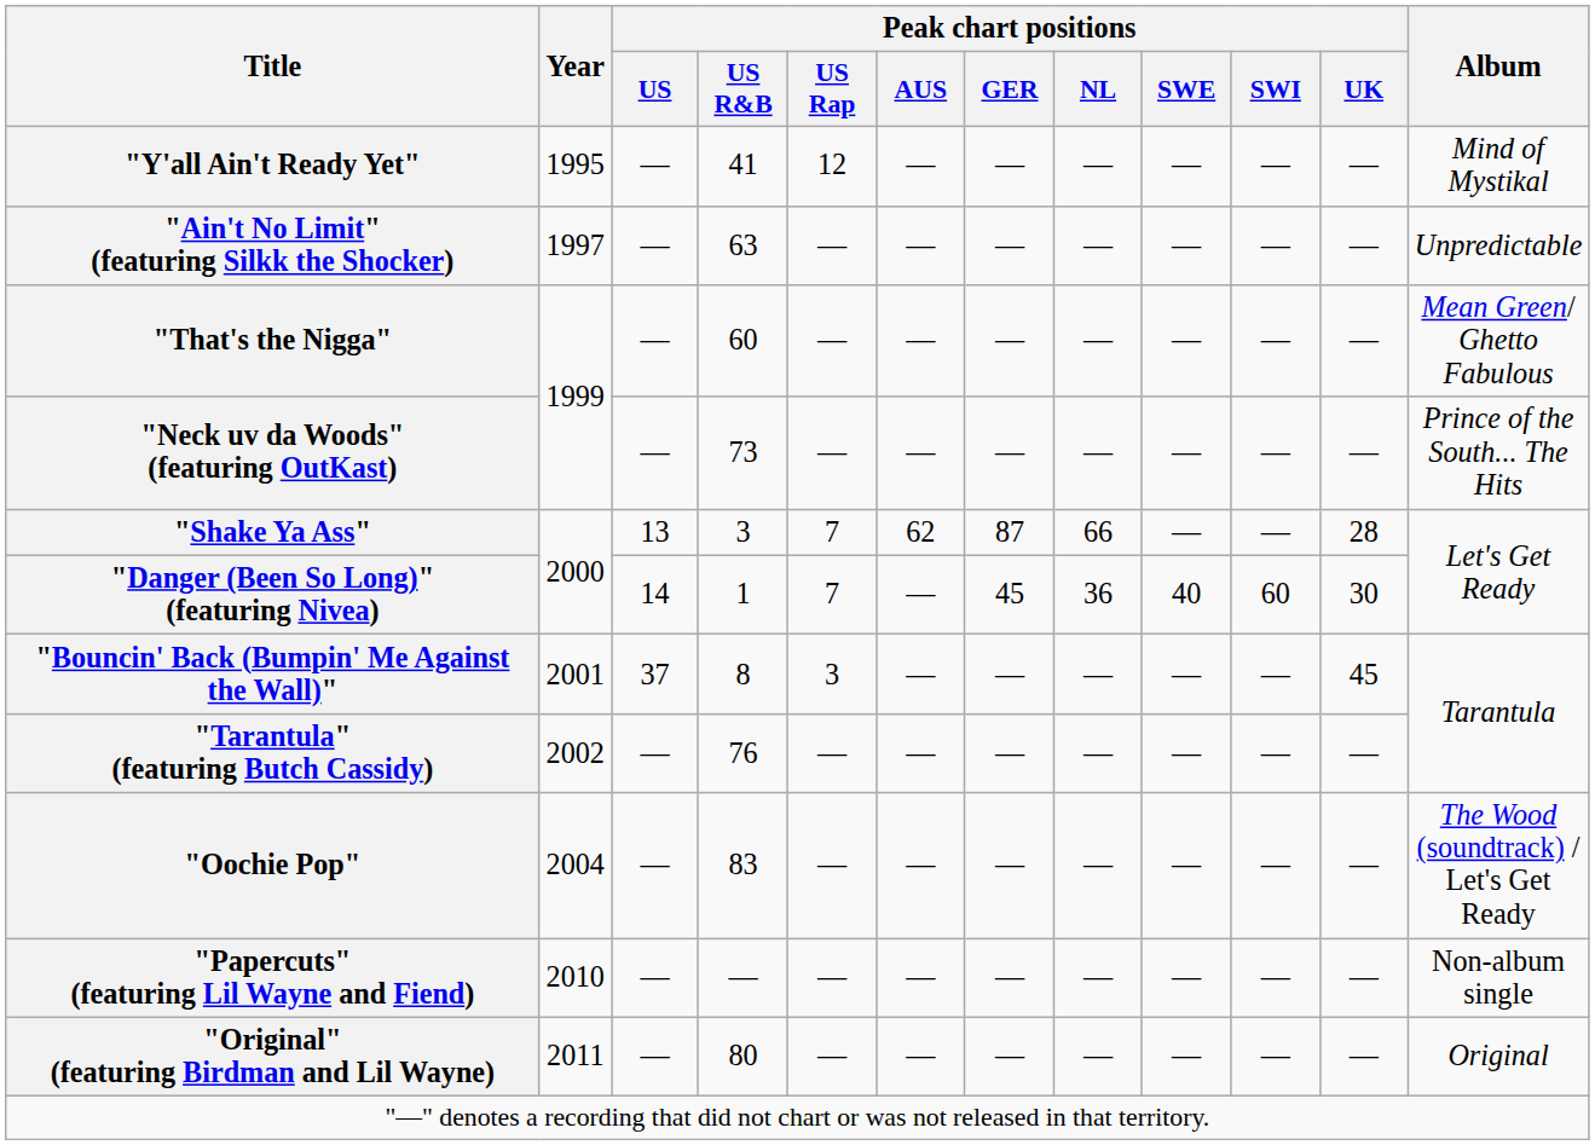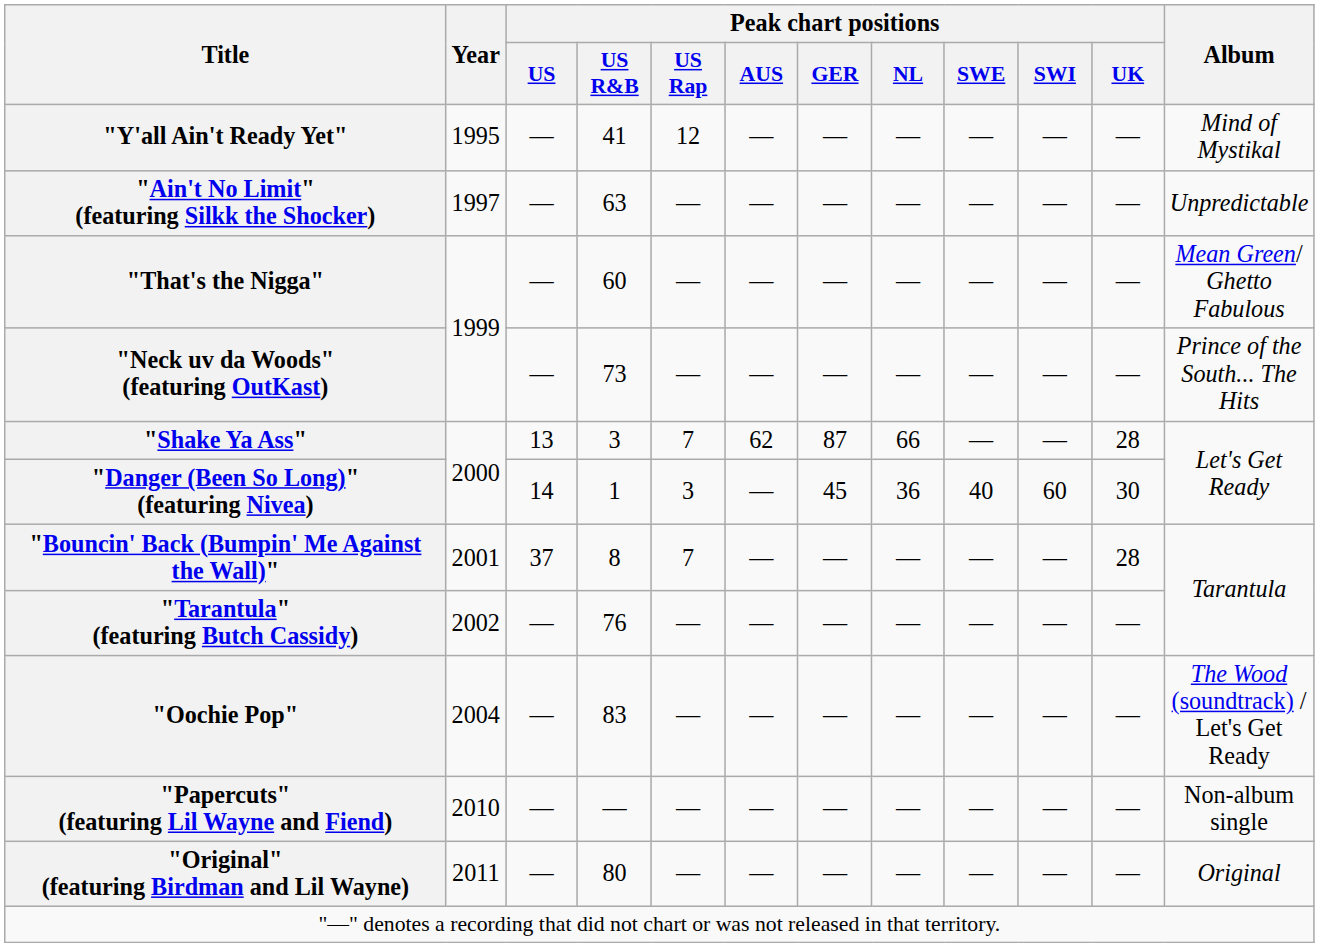"Danger (Been So Long)" (featuring Nivea) | Peak chart positions / US Rap: 7 -> 3
"Bouncin' Back (Bumpin' Me Against the Wall)" | Peak chart positions / US Rap: 3 -> 7
"Bouncin' Back (Bumpin' Me Against the Wall)" | Peak chart positions / UK: 45 -> 28
